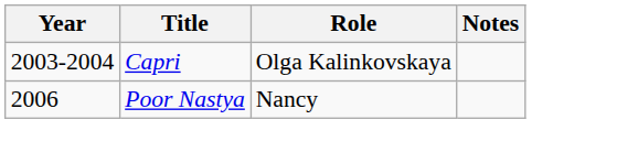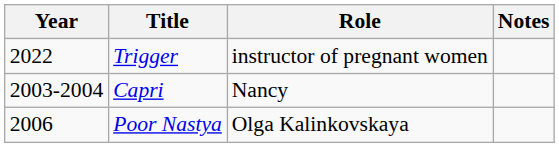+ row: 2022 | Trigger | instructor of pregnant women
Capri | Role: Olga Kalinkovskaya -> Nancy
Poor Nastya | Role: Nancy -> Olga Kalinkovskaya
